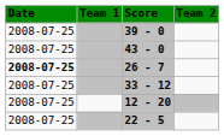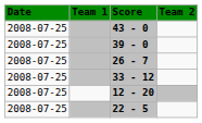rows swapped: 39 - 0 <-> 43 - 0
26 - 7 | Date: bold -> normal
